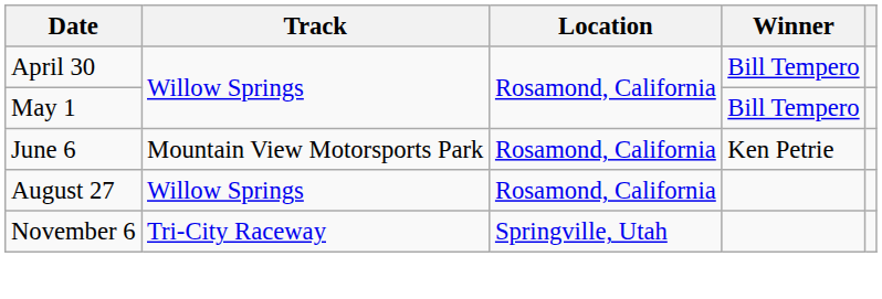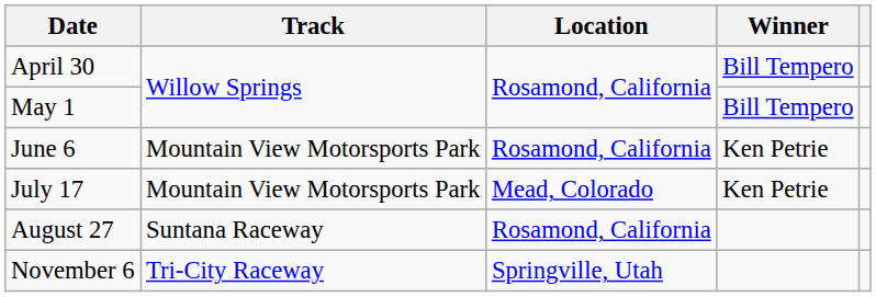+ row: July 17 | Mountain View Motorsports Park | Mead, Colorado | Ken Petrie
August 27 | Track: Willow Springs -> Suntana Raceway
